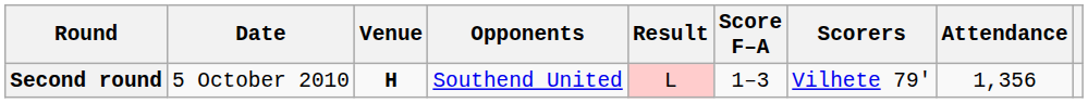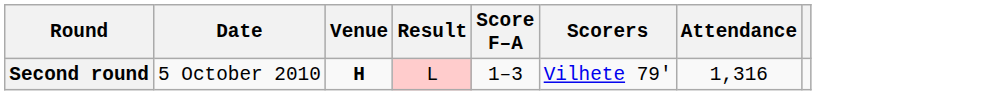- column: Opponents | Southend United
Second round | Attendance: 1,356 -> 1,316
